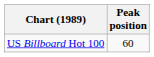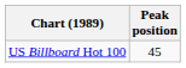US Billboard Hot 100 | Peak position: 60 -> 45
